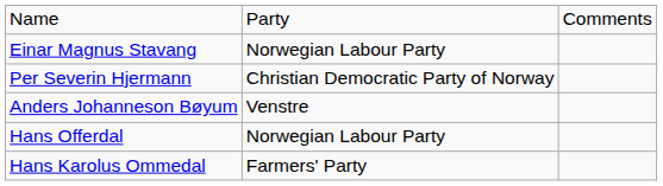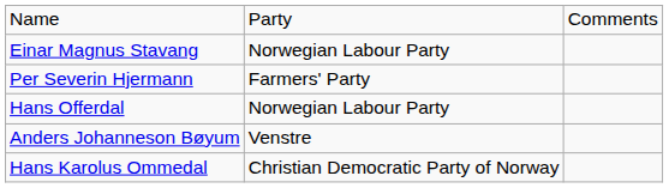Per Severin Hjermann | column 2: Christian Democratic Party of Norway -> Farmers' Party
rows swapped: Anders Johanneson Bøyum <-> Hans Offerdal
Hans Karolus Ommedal | column 2: Farmers' Party -> Christian Democratic Party of Norway
